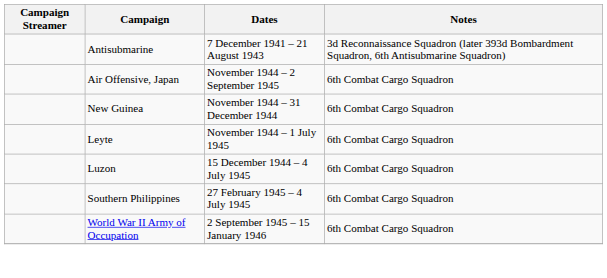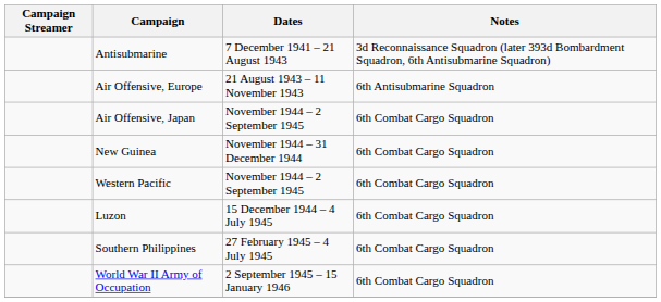+ row: Air Offensive, Europe | 21 August 1943 – 11 November 1943 | 6th Antisubmarine Squadron
+ row: Western Pacific | November 1944 – 2 September 1945 | 6th Combat Cargo Squadron
- row: Leyte | November 1944 – 1 July 1945 | 6th Combat Cargo Squadron
